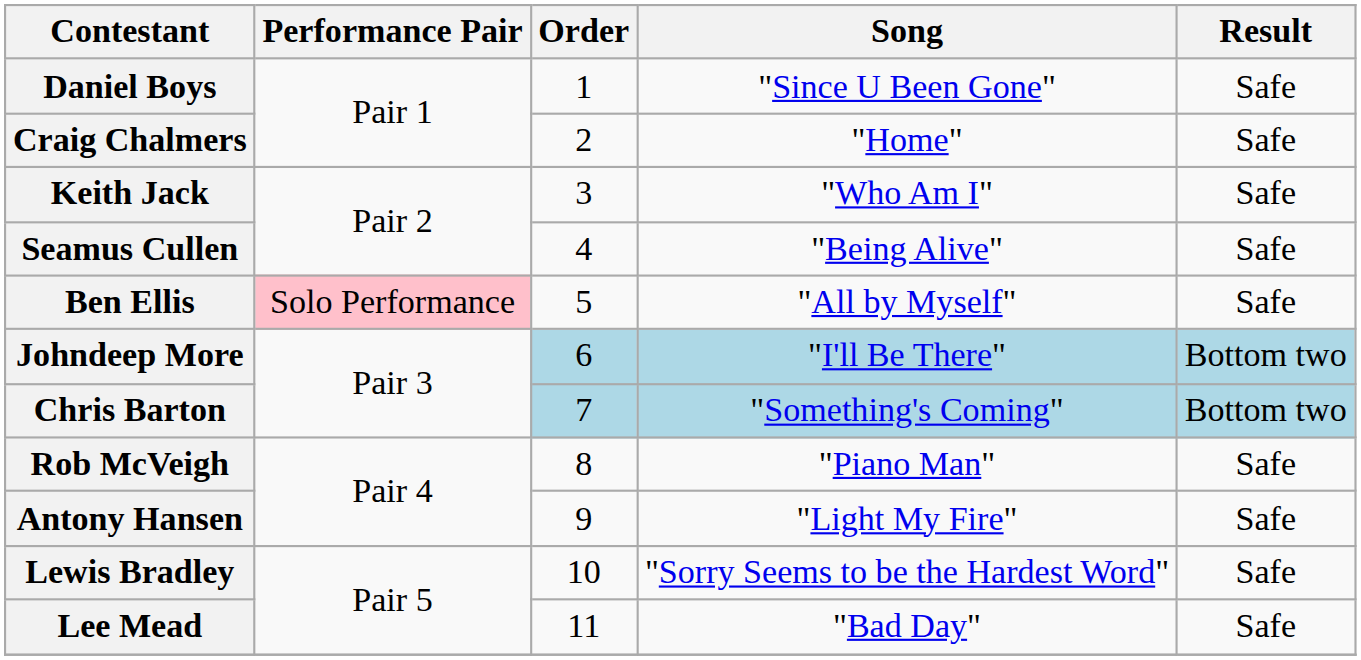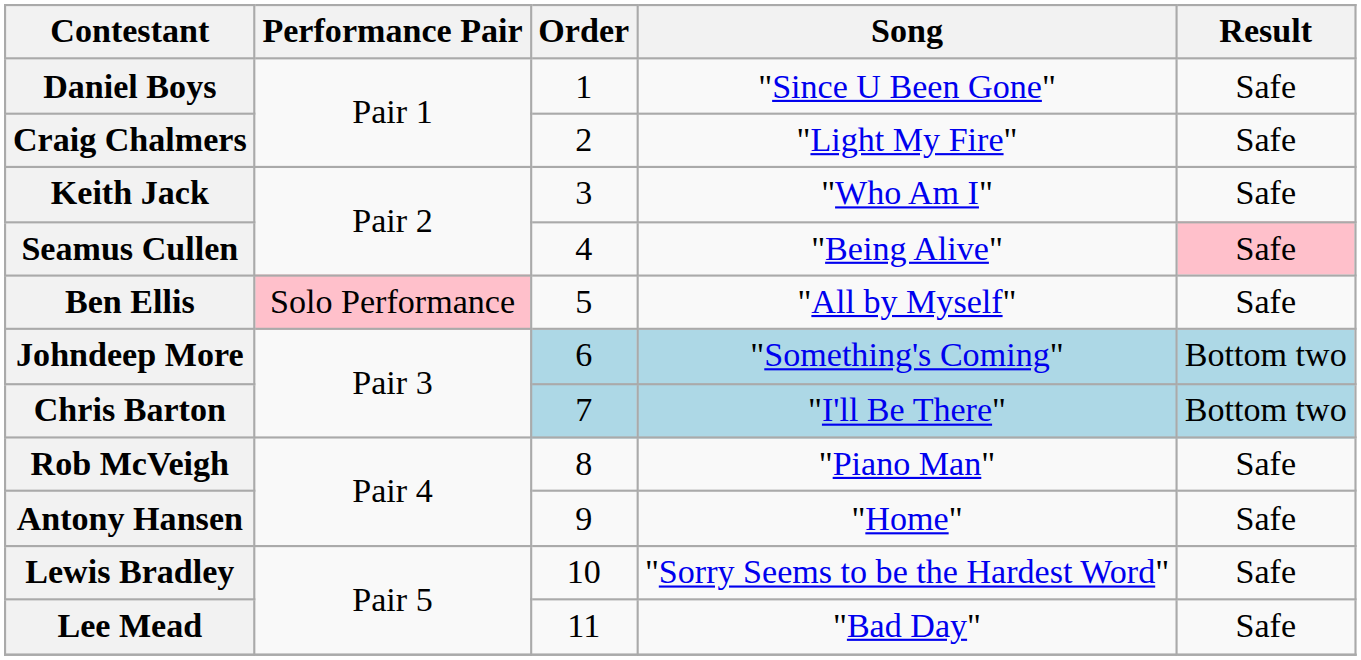Craig Chalmers | Song: "Home" -> "Light My Fire"
Seamus Cullen | Result: no background -> pink background
Johndeep More | Song: "I'll Be There" -> "Something's Coming"
Chris Barton | Song: "Something's Coming" -> "I'll Be There"
Antony Hansen | Song: "Light My Fire" -> "Home"
